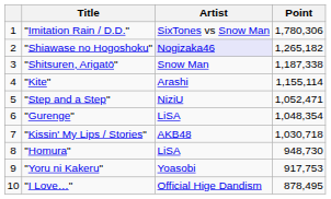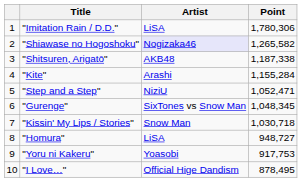"Imitation Rain / D.D." | Artist: SixTones vs Snow Man -> LiSA
"Shiawase no Hogoshoku" | Point: 1,265,182 -> 1,265,582
"Shitsuren, Arigatō" | Artist: Snow Man -> AKB48
"Kite" | Point: 1,155,114 -> 1,155,284
"Gurenge" | Artist: LiSA -> SixTones vs Snow Man
"Gurenge" | Point: 1,048,354 -> 1,048,345
"Kissin' My Lips / Stories" | Artist: AKB48 -> Snow Man
"Homura" | Point: 948,730 -> 948,727
